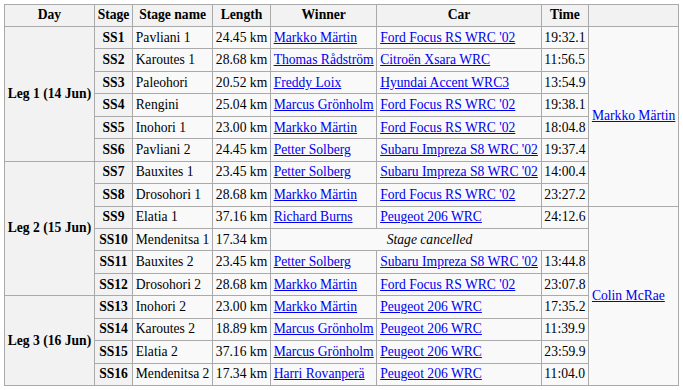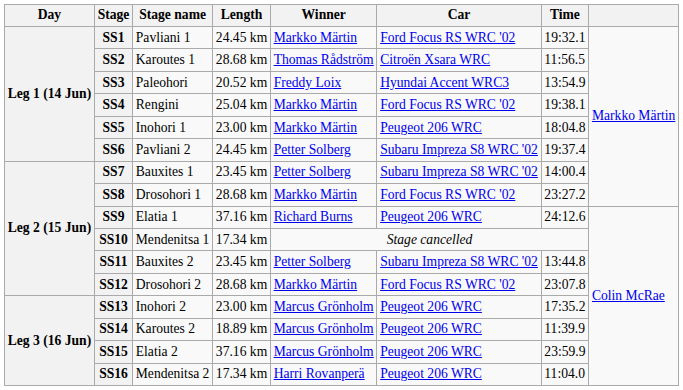SS4 | Winner: Marcus Grönholm -> Markko Märtin
SS5 | Car: Ford Focus RS WRC '02 -> Peugeot 206 WRC
SS13 | Winner: Markko Märtin -> Marcus Grönholm
